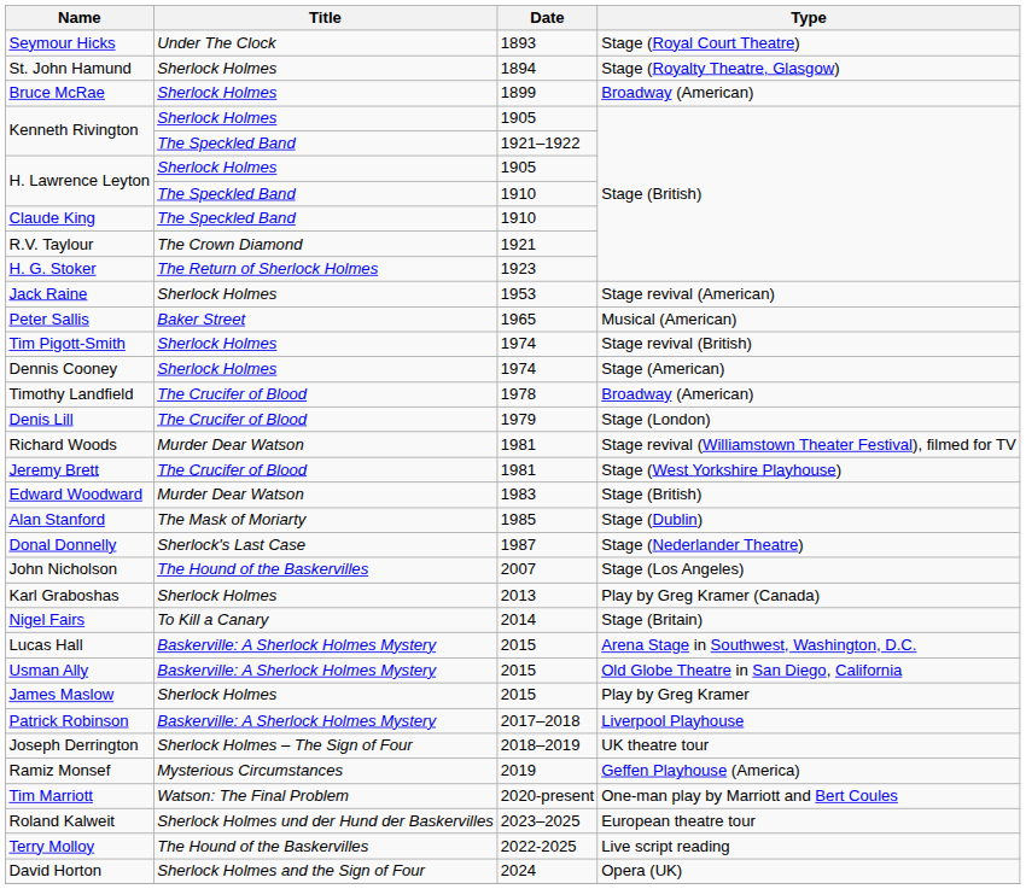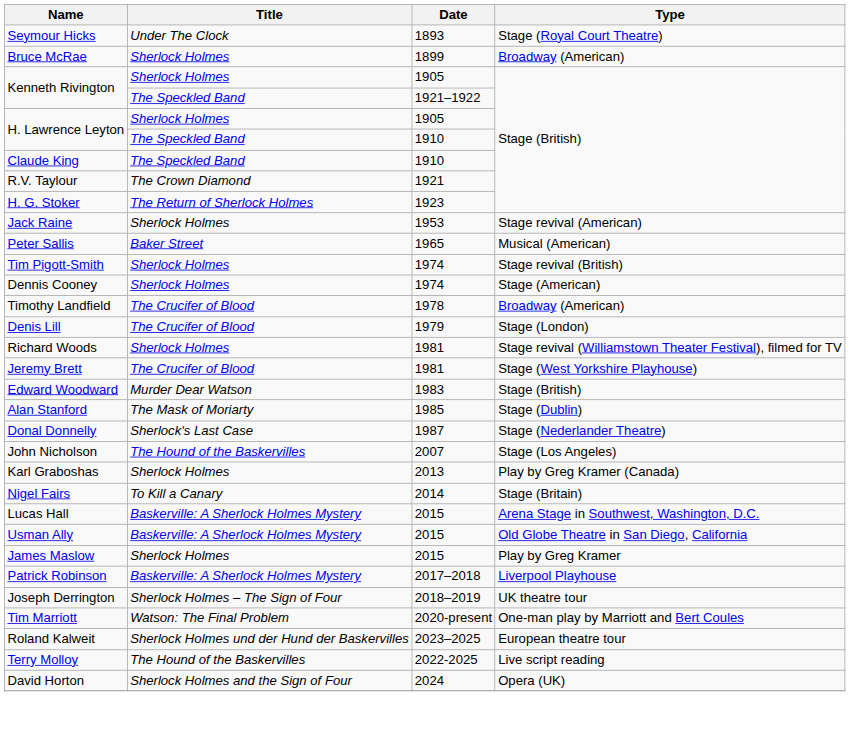- row: St. John Hamund | Sherlock Holmes | 1894 | Stage (Royalty Theatre, Glasgow)
Richard Woods | Title: Murder Dear Watson -> Sherlock Holmes
- row: Ramiz Monsef | Mysterious Circumstances | 2019 | Geffen Playhouse (America)
